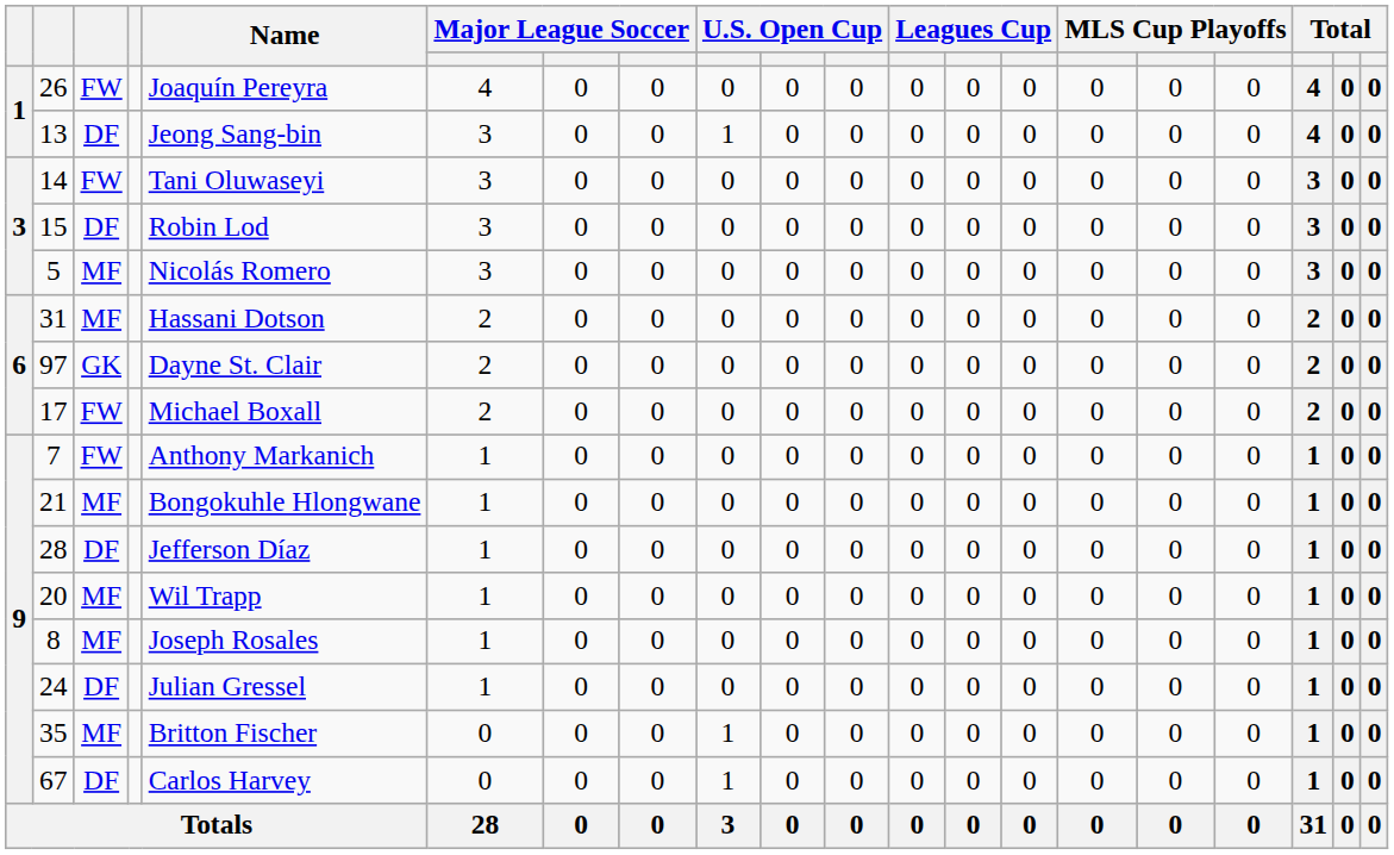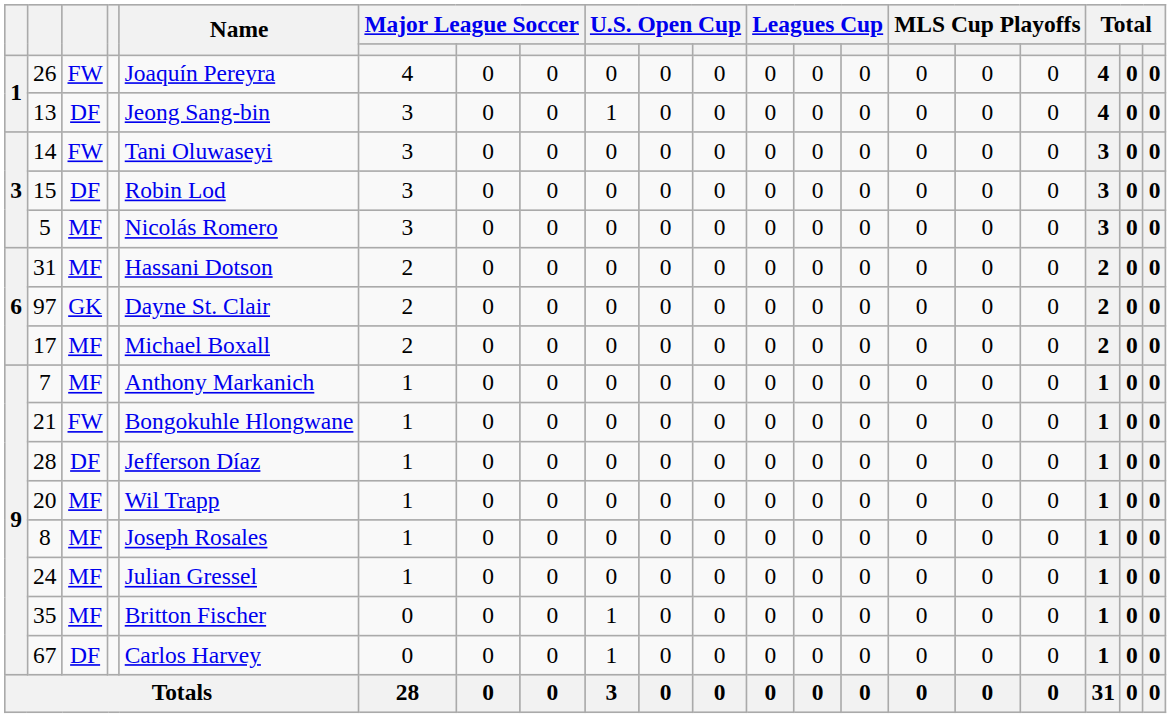17 | column 3: FW -> MF
7 | column 3: FW -> MF
21 | column 3: MF -> FW
24 | column 3: DF -> MF
